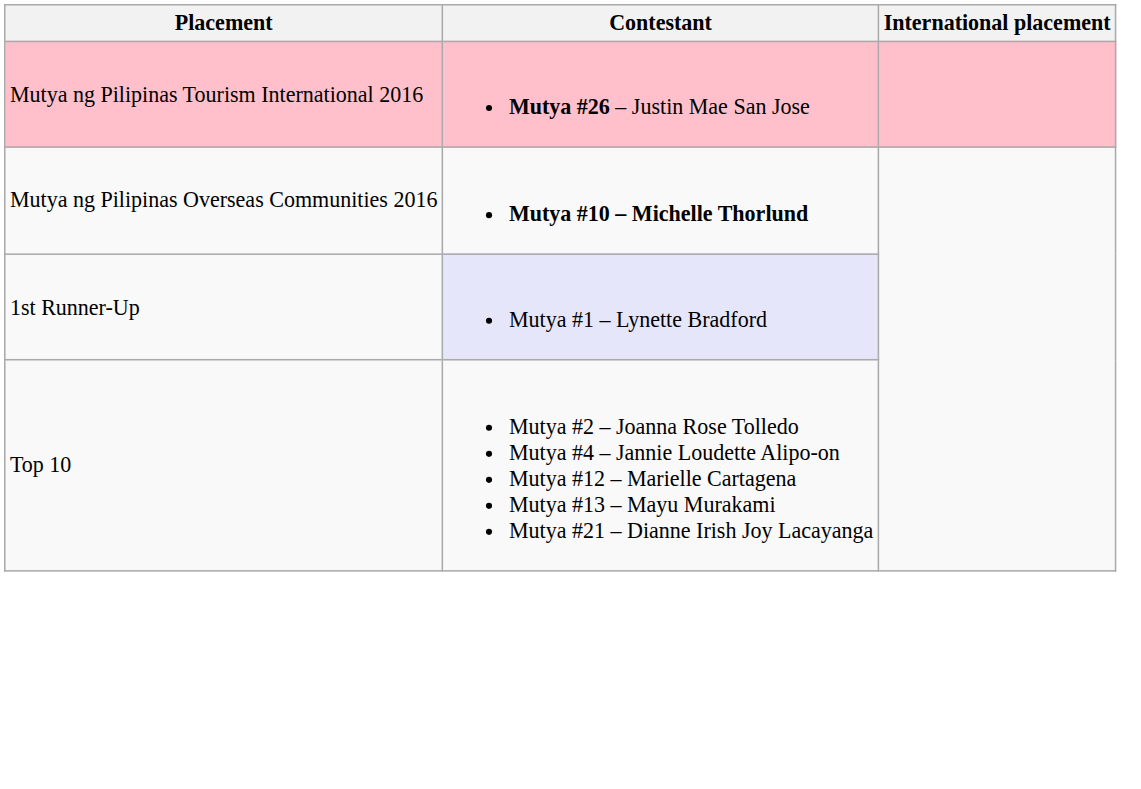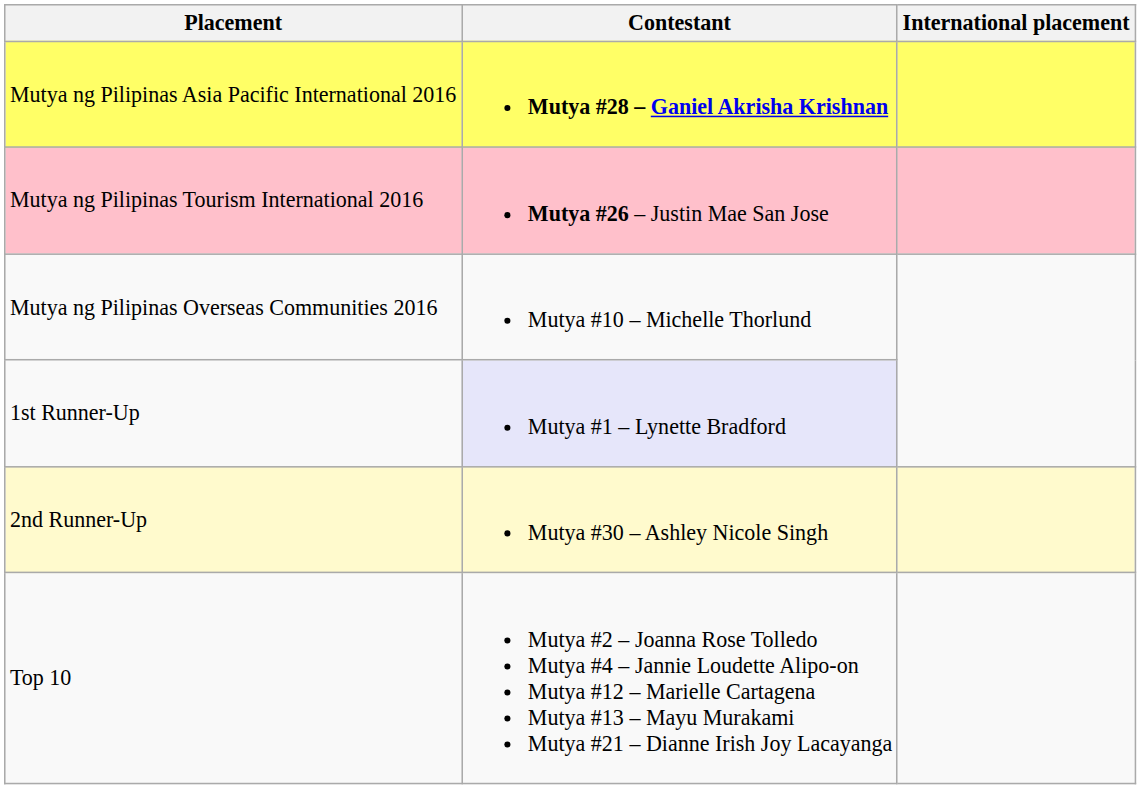+ row: Mutya ng Pilipinas Asia Pacific International 2016 | Mutya #28 – Ganiel Akrisha Krishnan
Mutya ng Pilipinas Overseas Communities 2016 | Contestant: bold -> normal
+ row: 2nd Runner-Up | Mutya #30 – Ashley Nicole Singh
